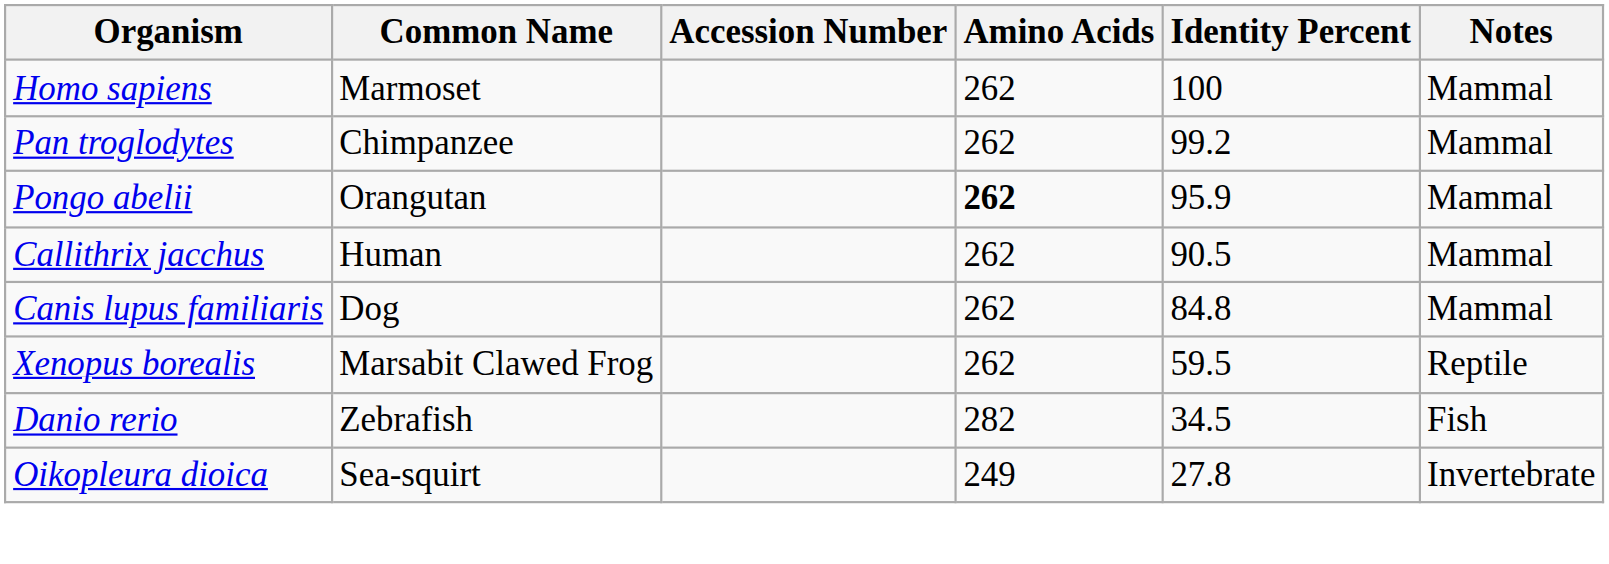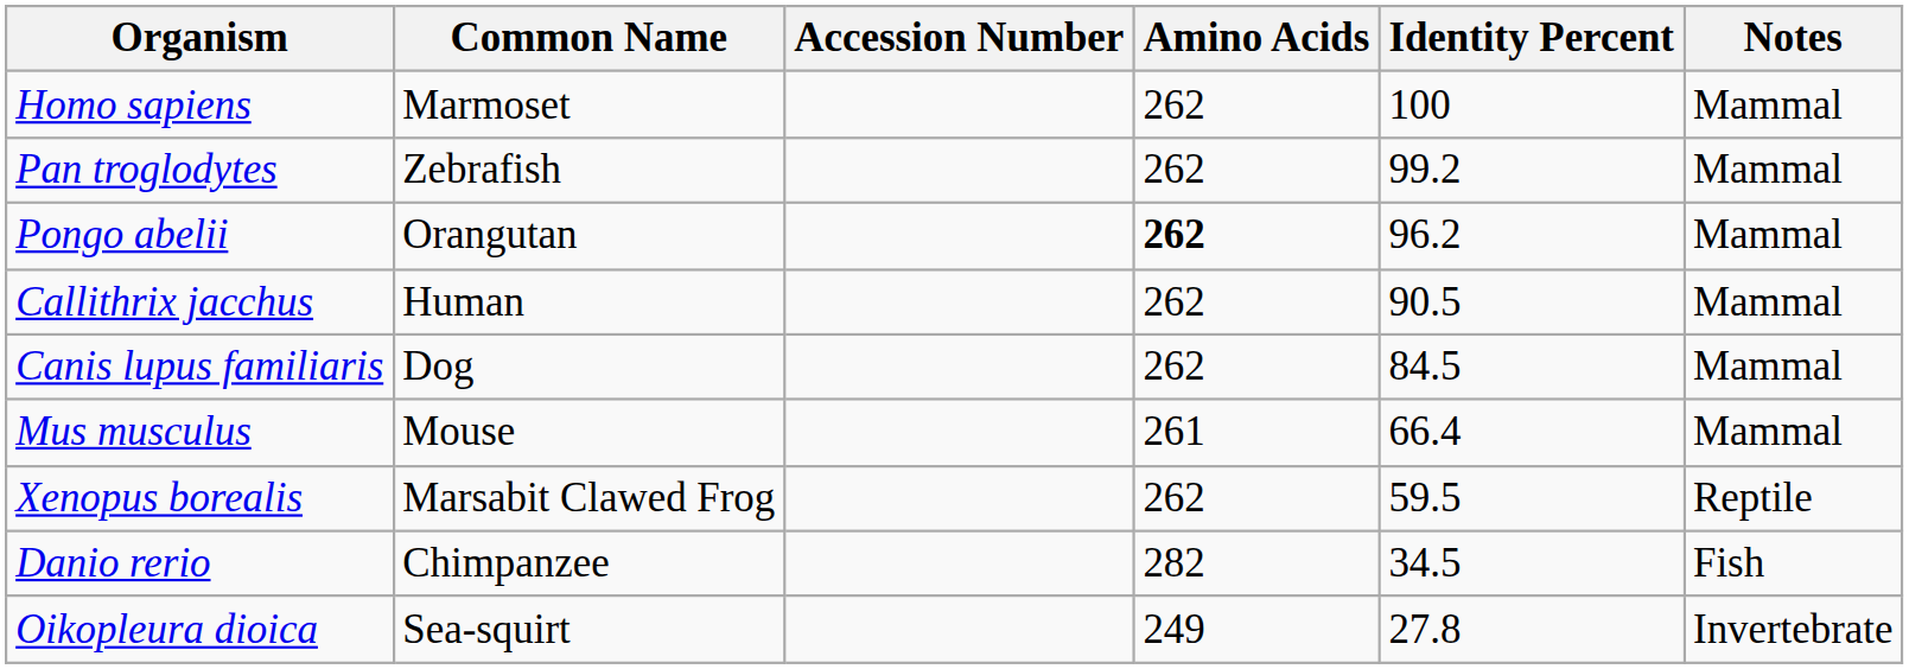Pan troglodytes | Common Name: Chimpanzee -> Zebrafish
Pongo abelii | Identity Percent: 95.9 -> 96.2
Canis lupus familiaris | Identity Percent: 84.8 -> 84.5
+ row: Mus musculus | Mouse | 261 | 66.4 | Mammal
Danio rerio | Common Name: Zebrafish -> Chimpanzee
